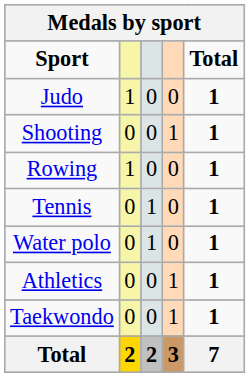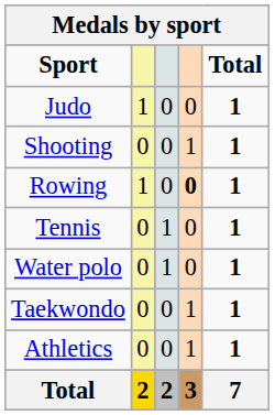Rowing | column 4: normal -> bold
rows swapped: Athletics <-> Taekwondo
